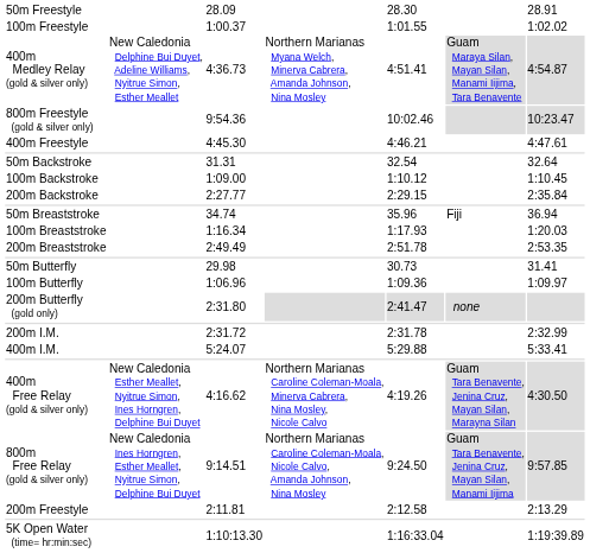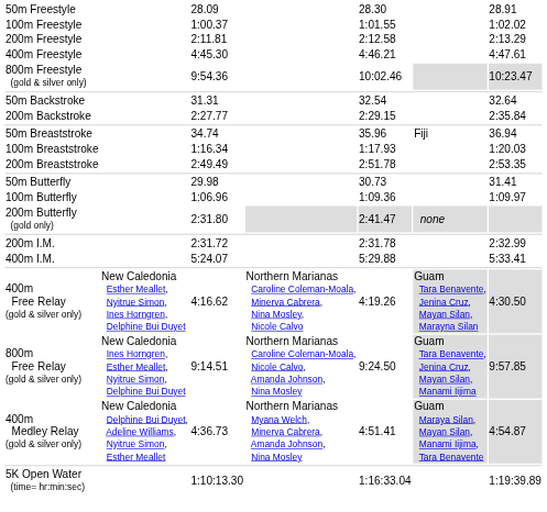rows swapped: 200m Freestyle <-> 400m Medley Relay (gold & silver only)
rows swapped: 400m Freestyle <-> 800m Freestyle (gold & silver only)
- row: 100m Backstroke | 1:09.00 | 1:10.12 | 1:10.45
